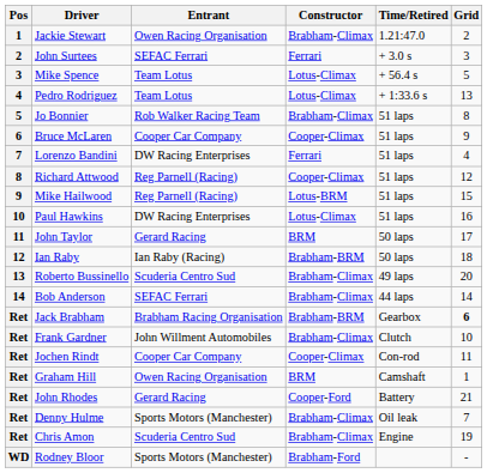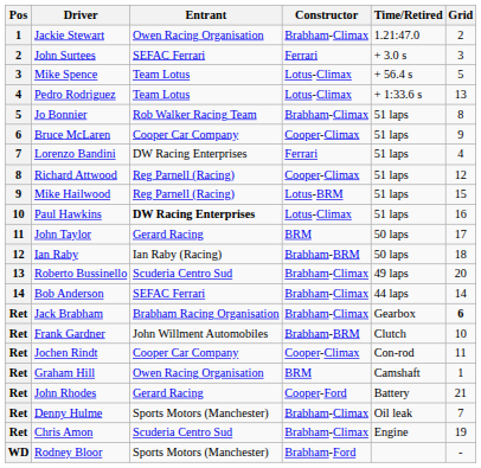Paul Hawkins | Entrant: normal -> bold
Jack Brabham | Constructor: Brabham-BRM -> Brabham-Climax
Frank Gardner | Constructor: Brabham-Climax -> Brabham-BRM
